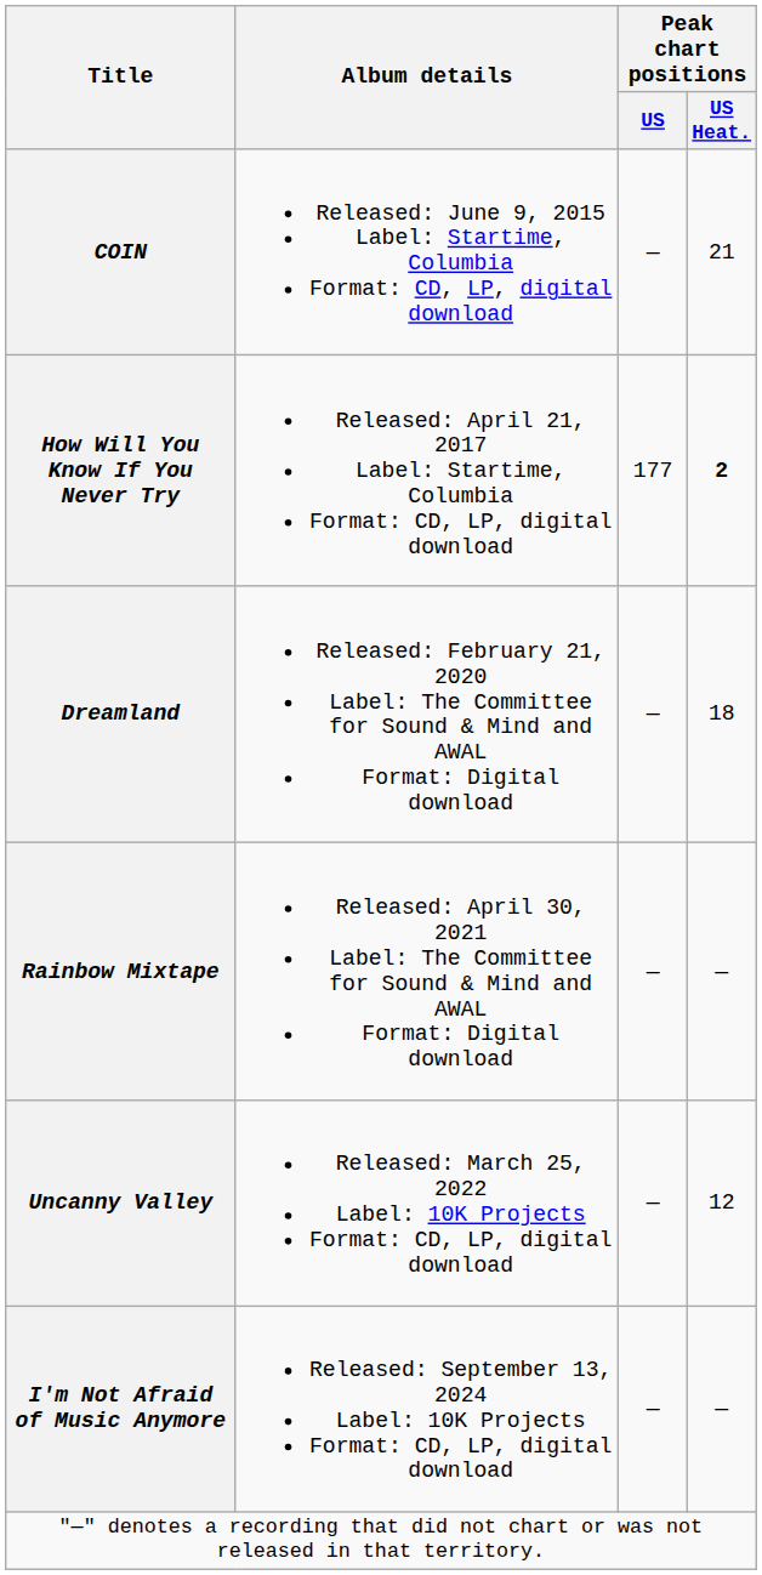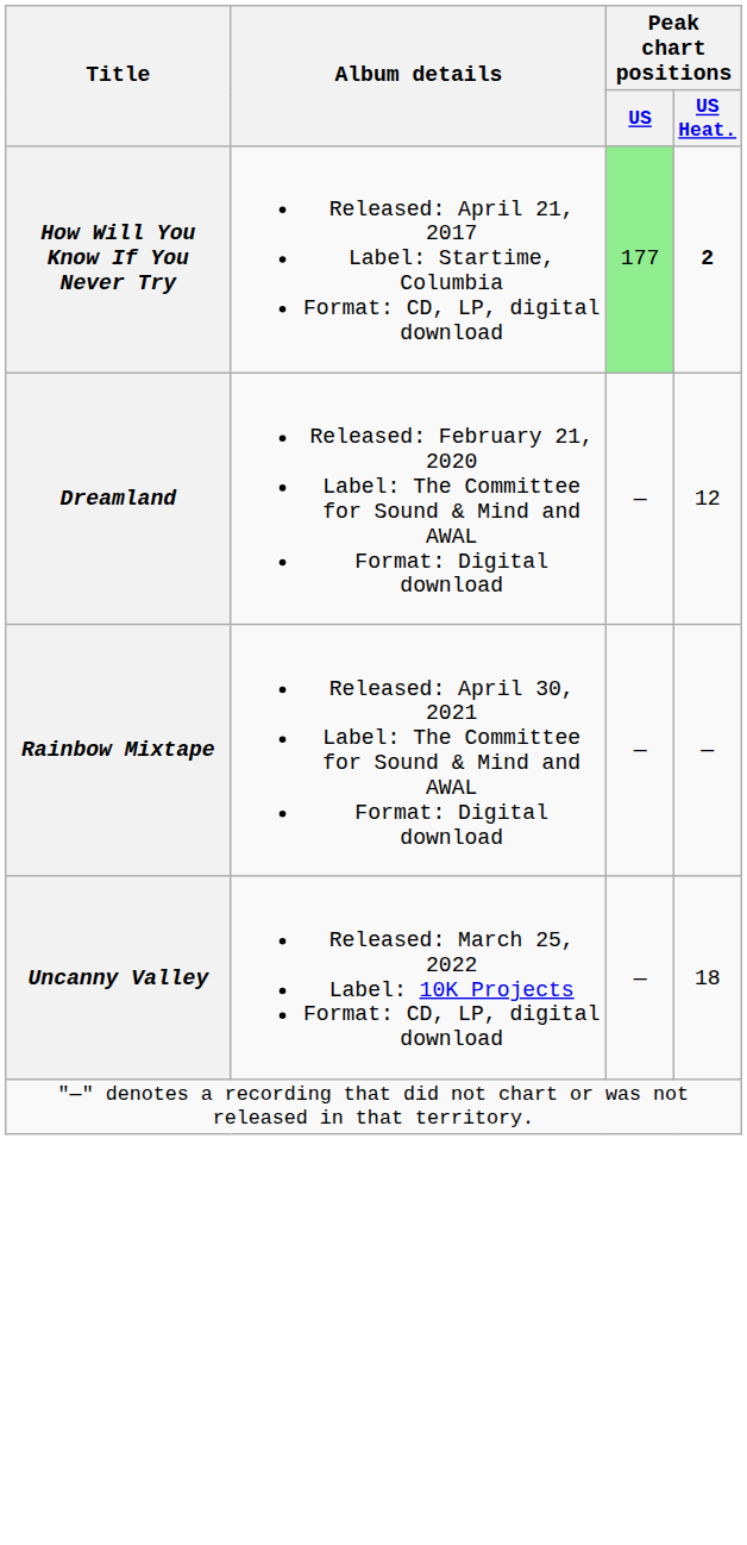- row: COIN | Released: June 9, 2015 Label: Startime, Columbia Format: CD, LP, digital download | — | 21
How Will You Know If You Never Try | Peak chart positions / US: no background -> lightgreen background
Dreamland | Peak chart positions / US Heat.: 18 -> 12
Uncanny Valley | Peak chart positions / US Heat.: 12 -> 18
- row: I'm Not Afraid of Music Anymore | Released: September 13, 2024 Label: 10K Projects Format: CD, LP, digital download | — | —
